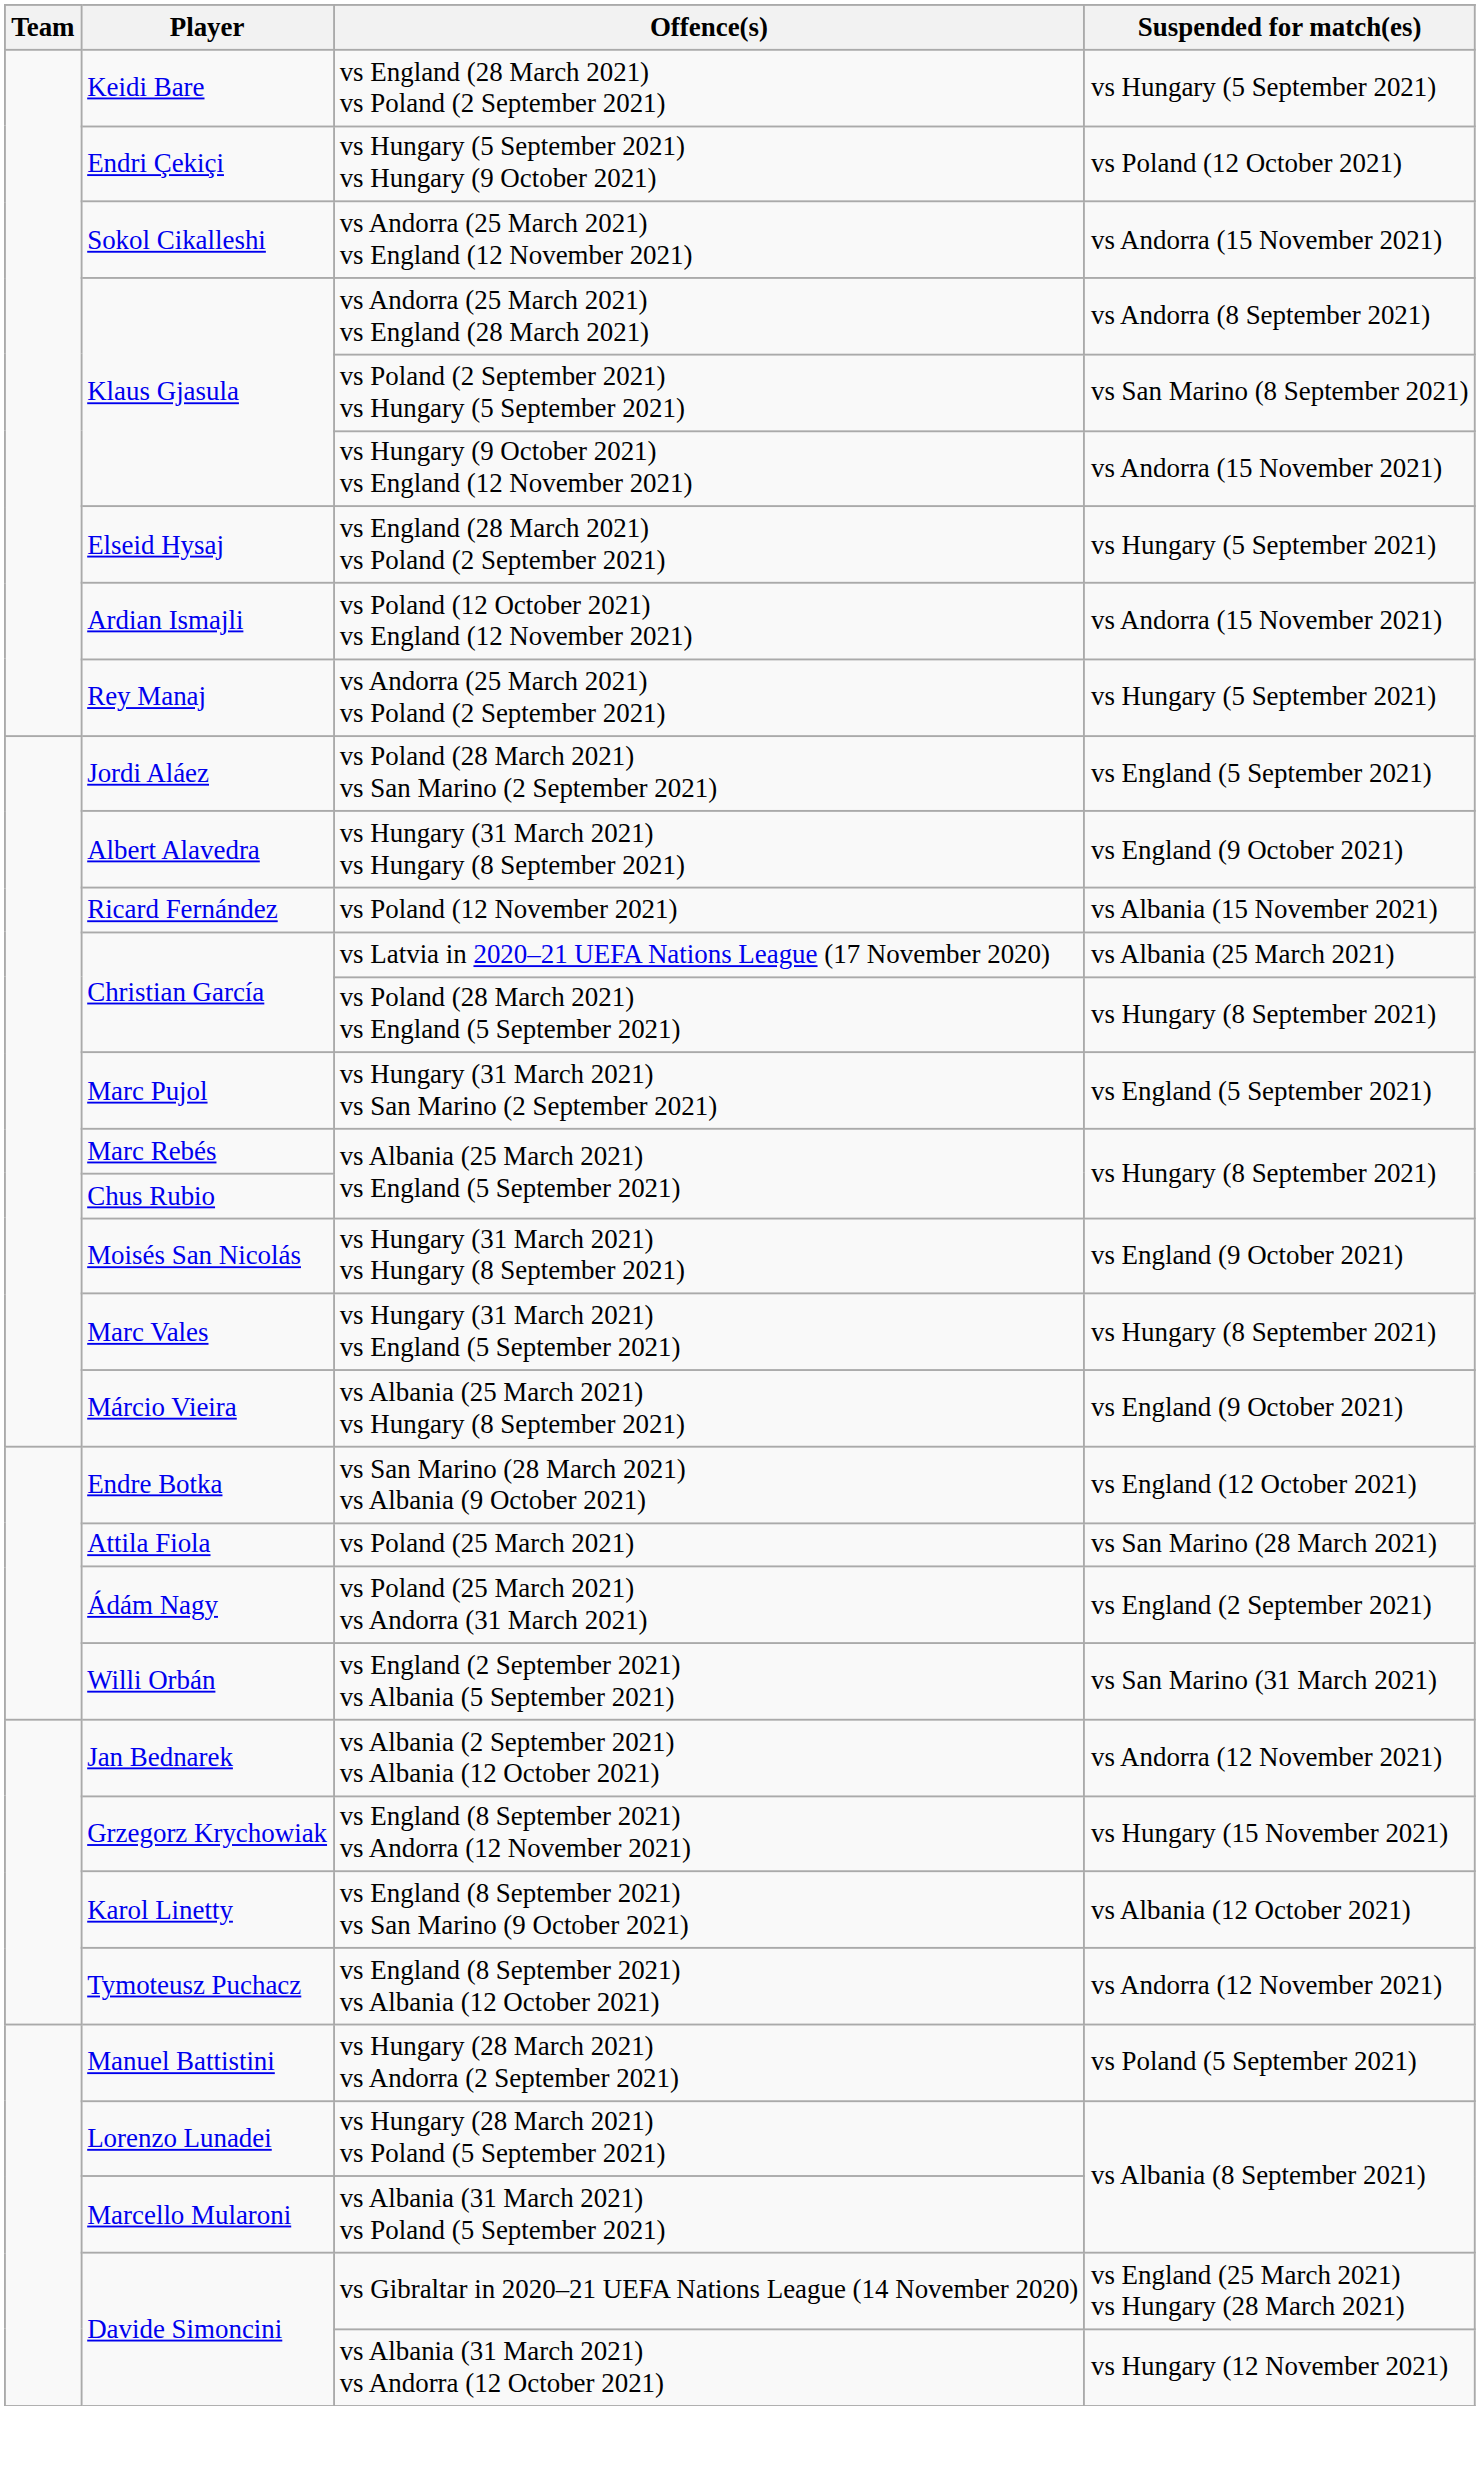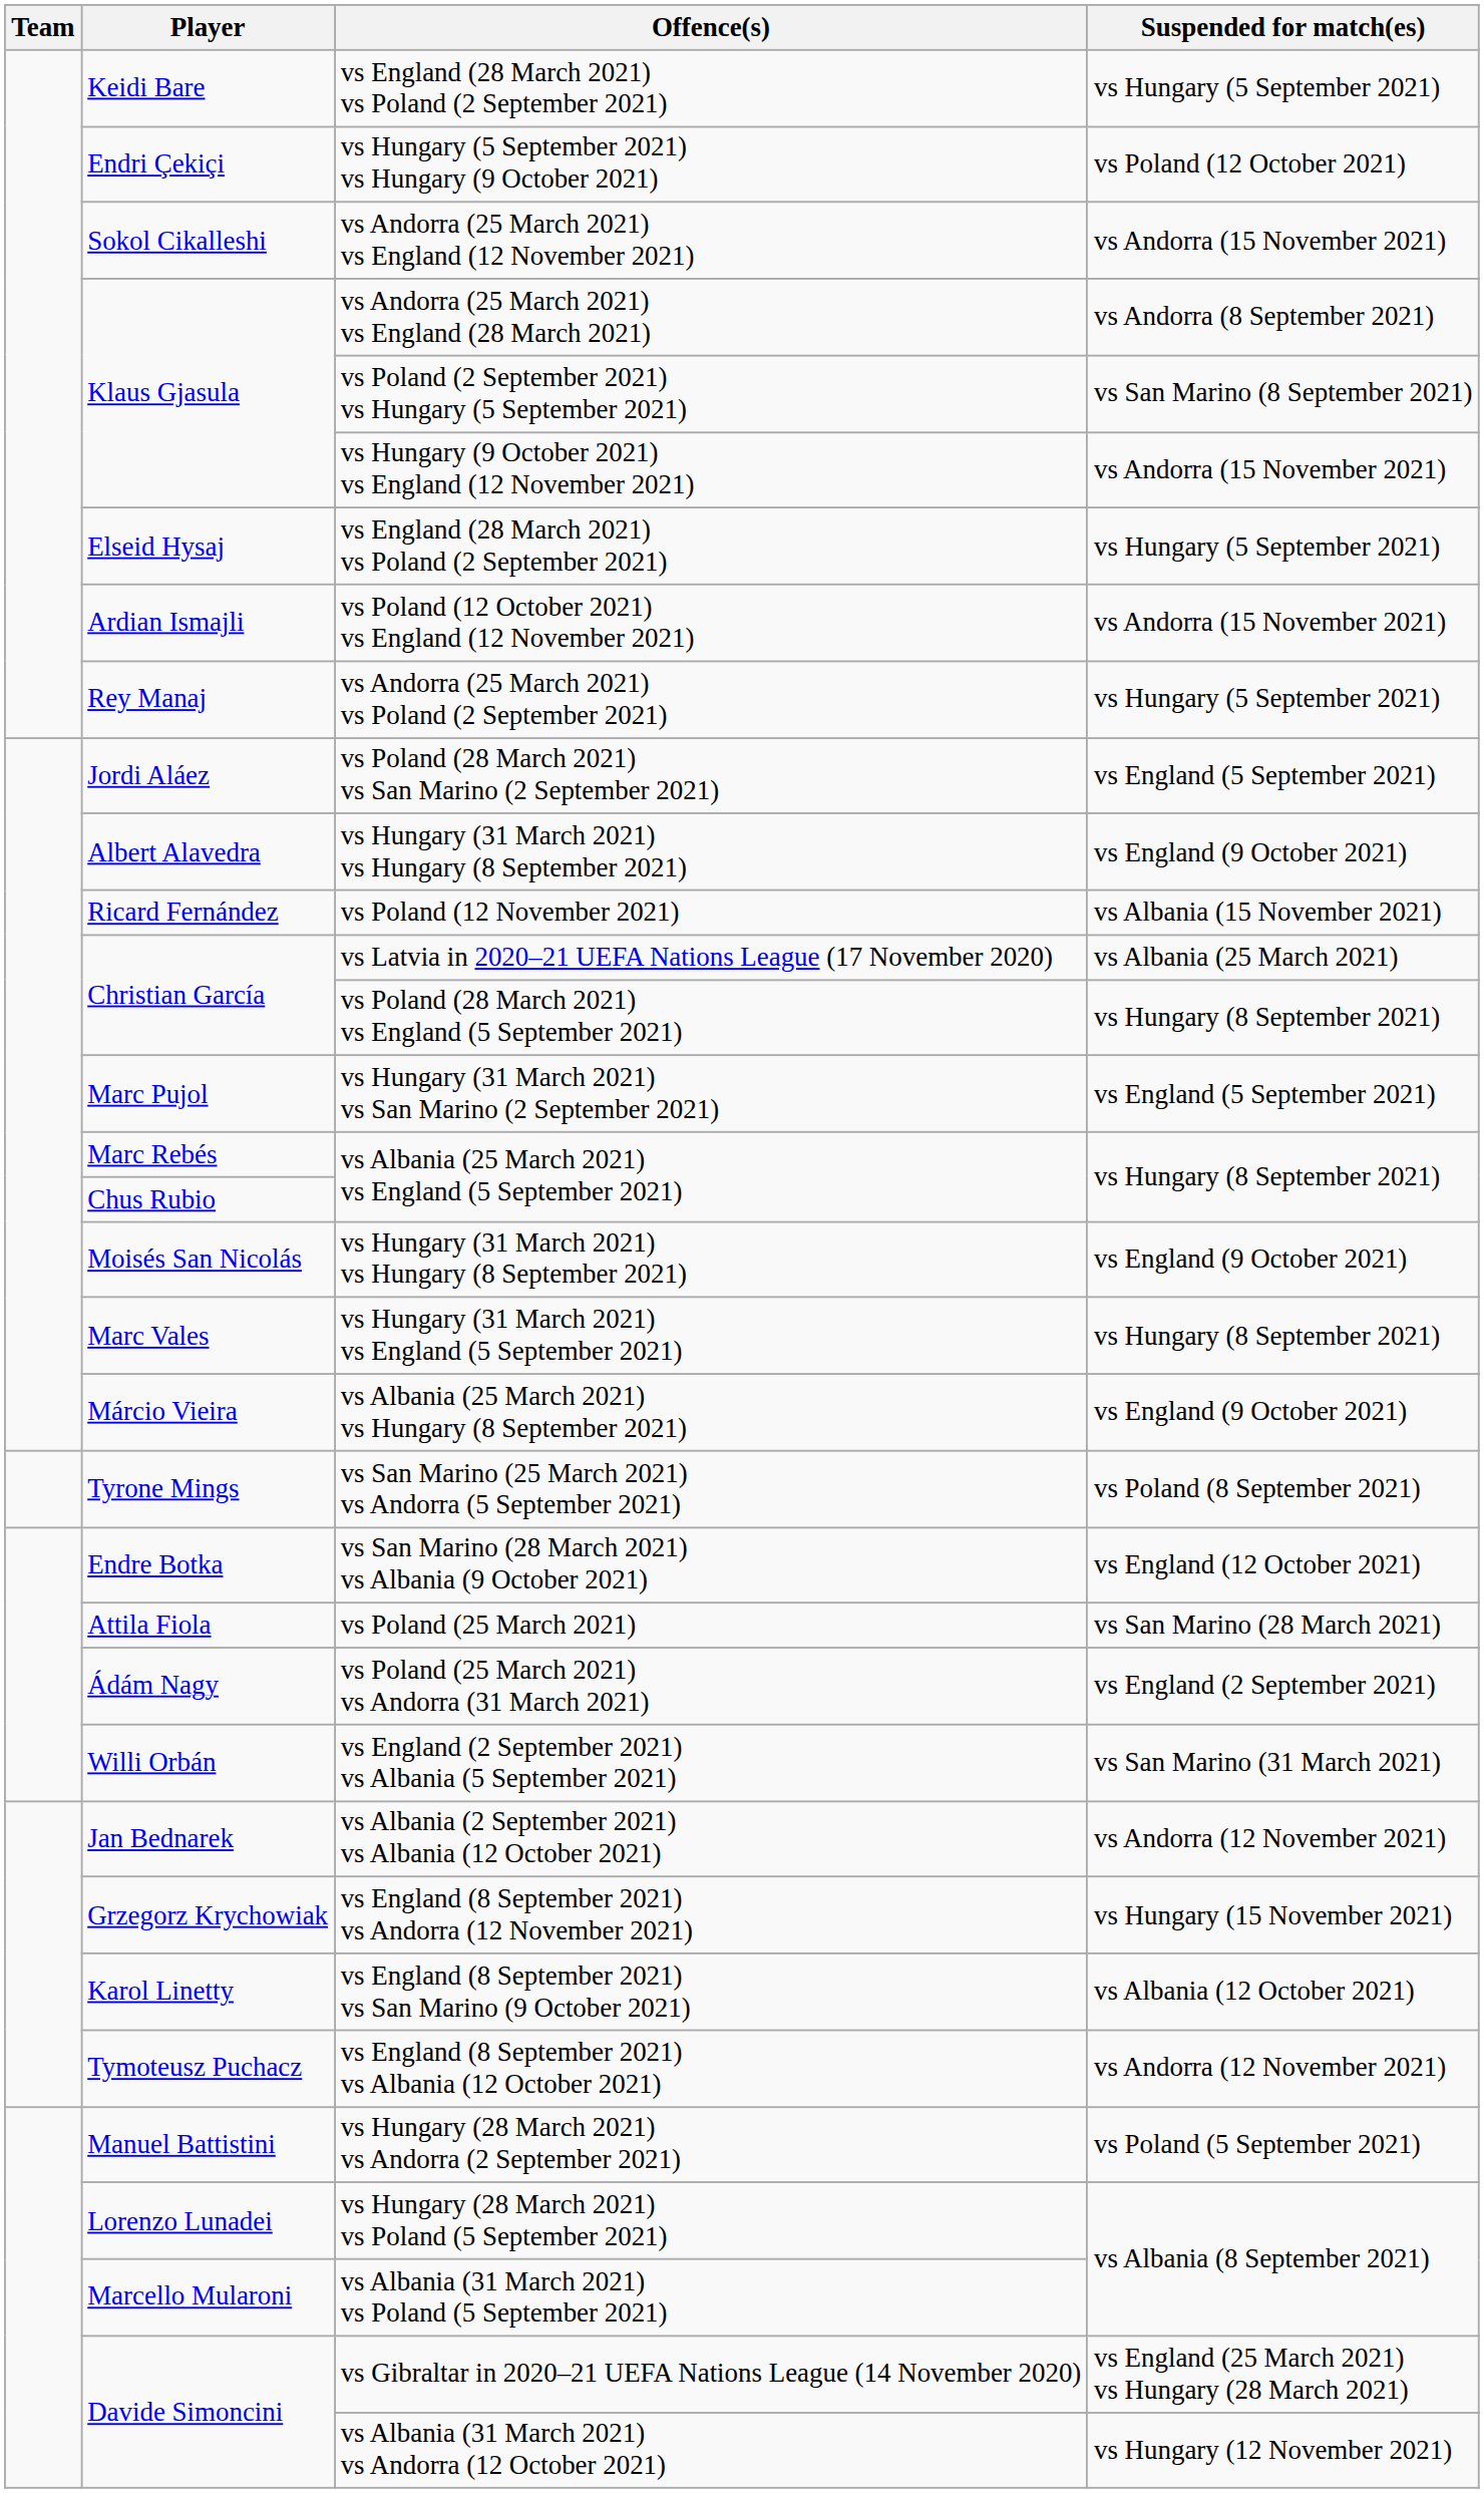+ row: Tyrone Mings | vs San Marino (25 March 2021) vs Andorra (5 September 2021) | vs Poland (8 September 2021)
